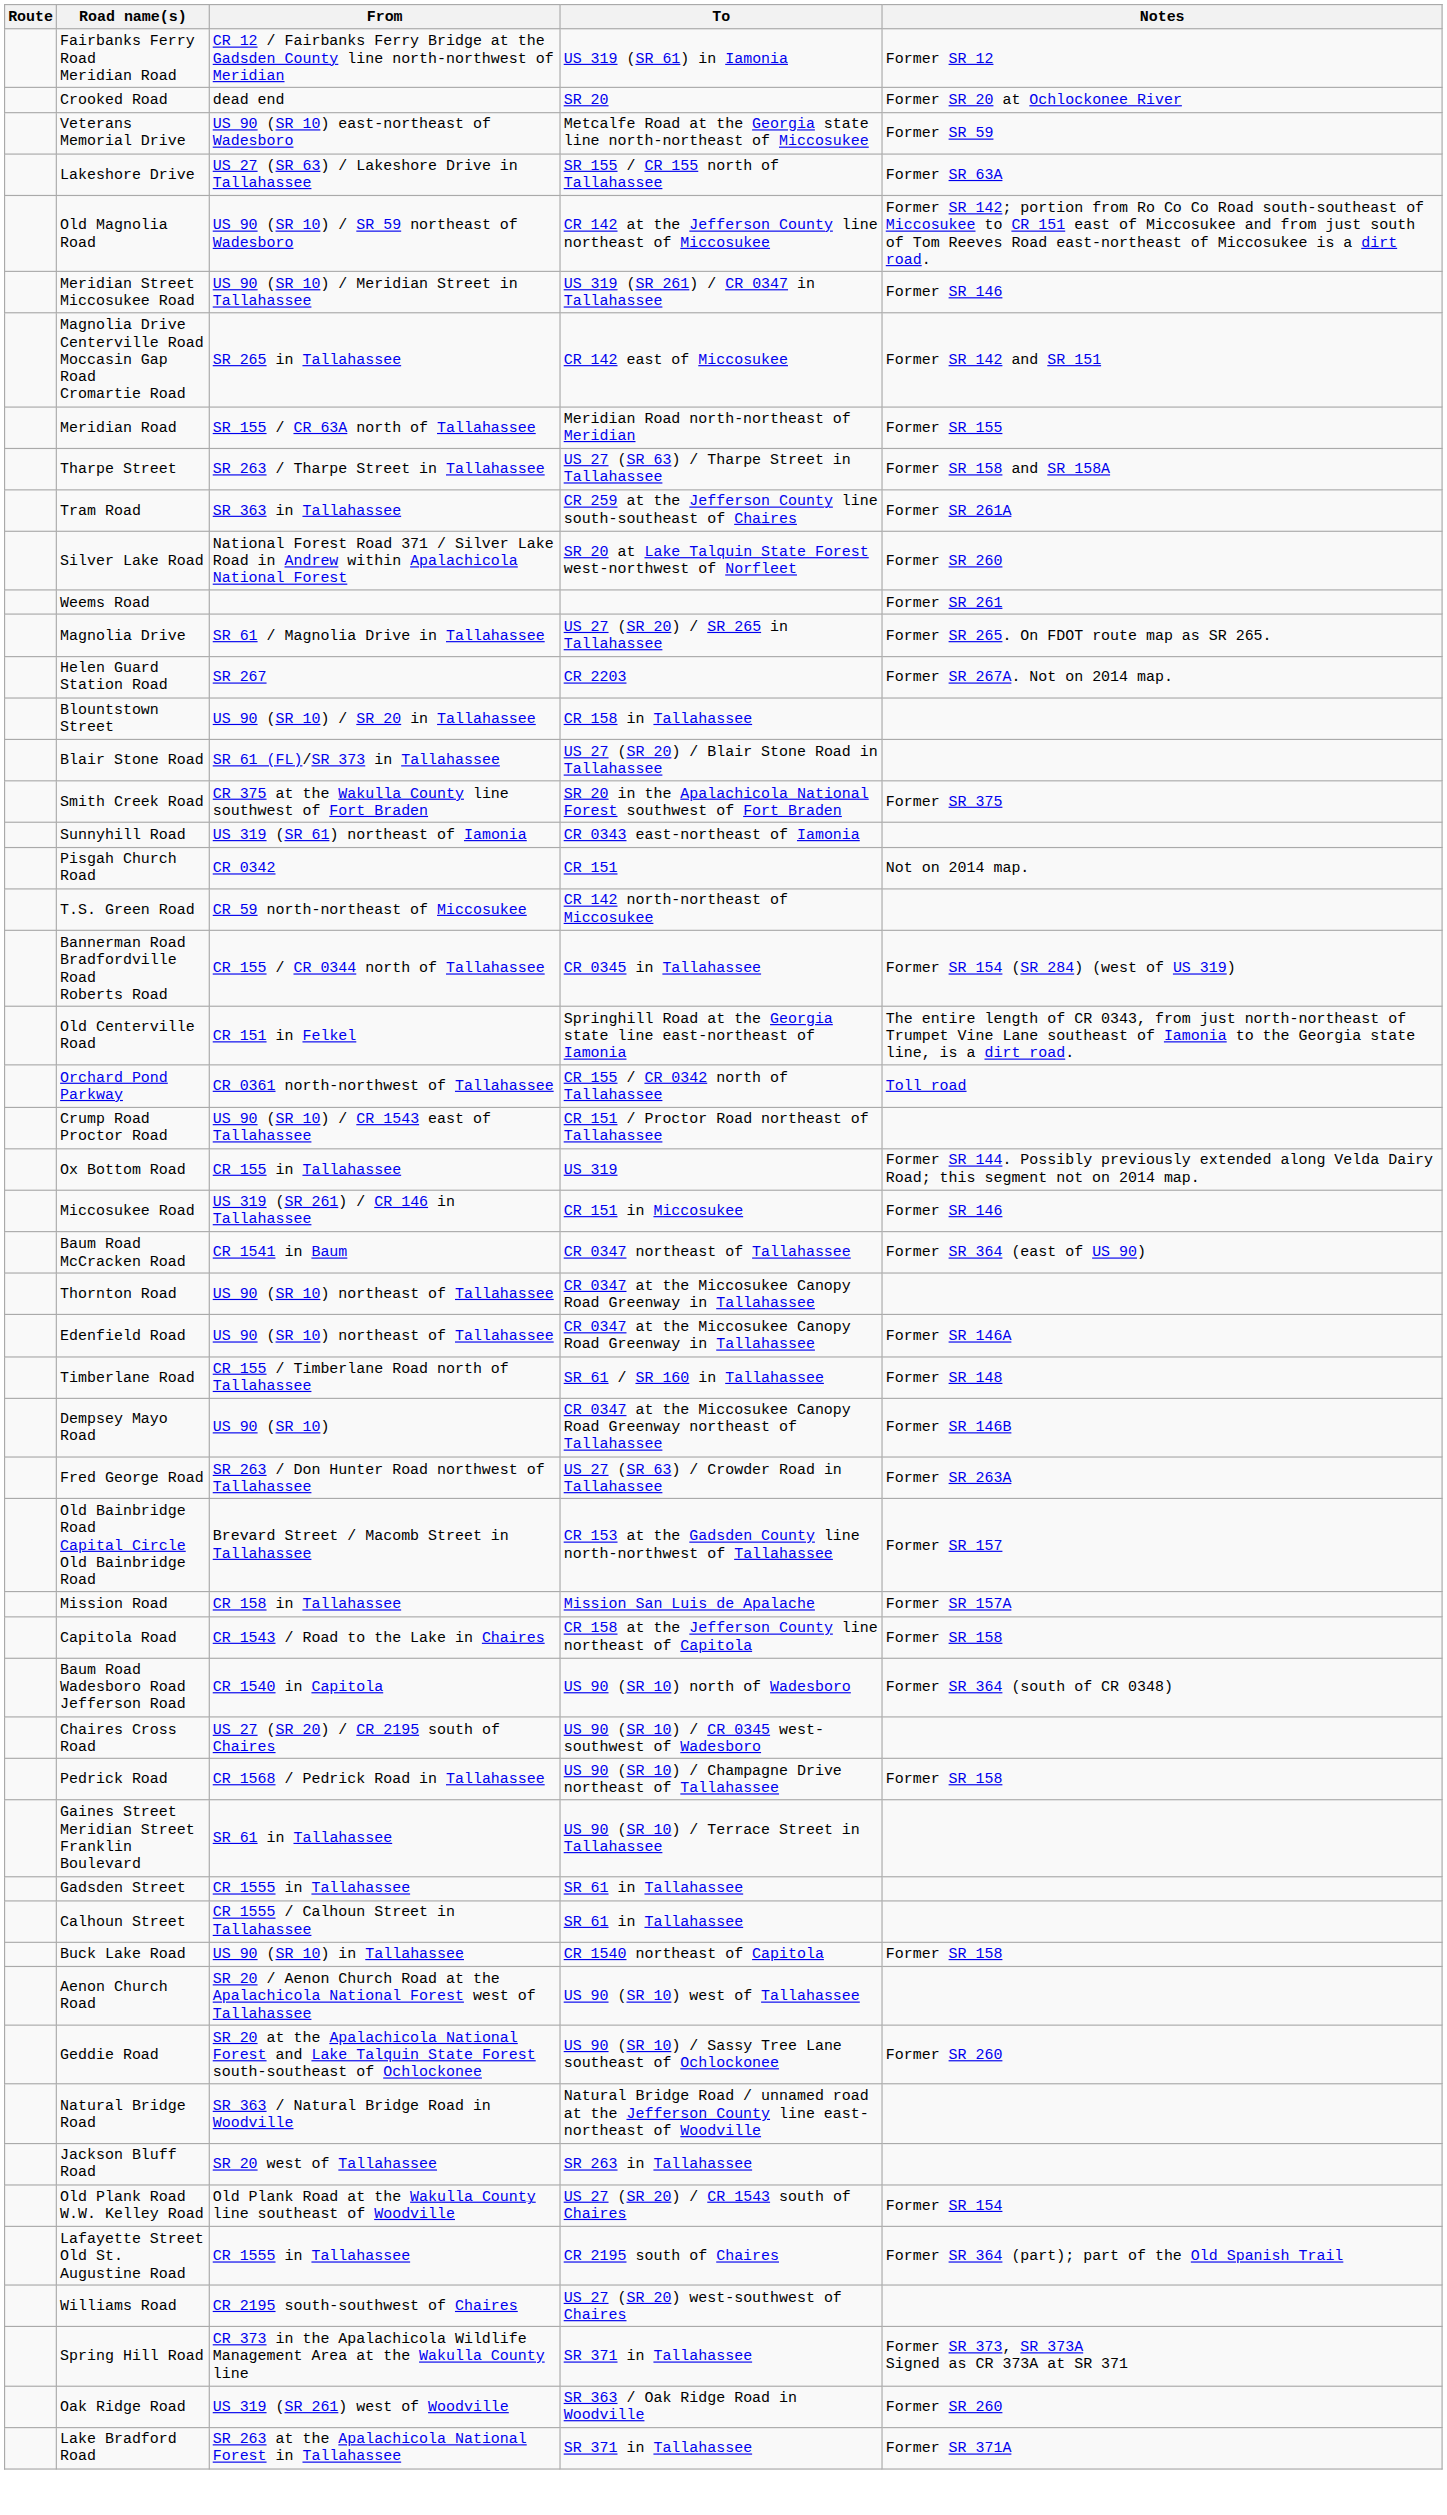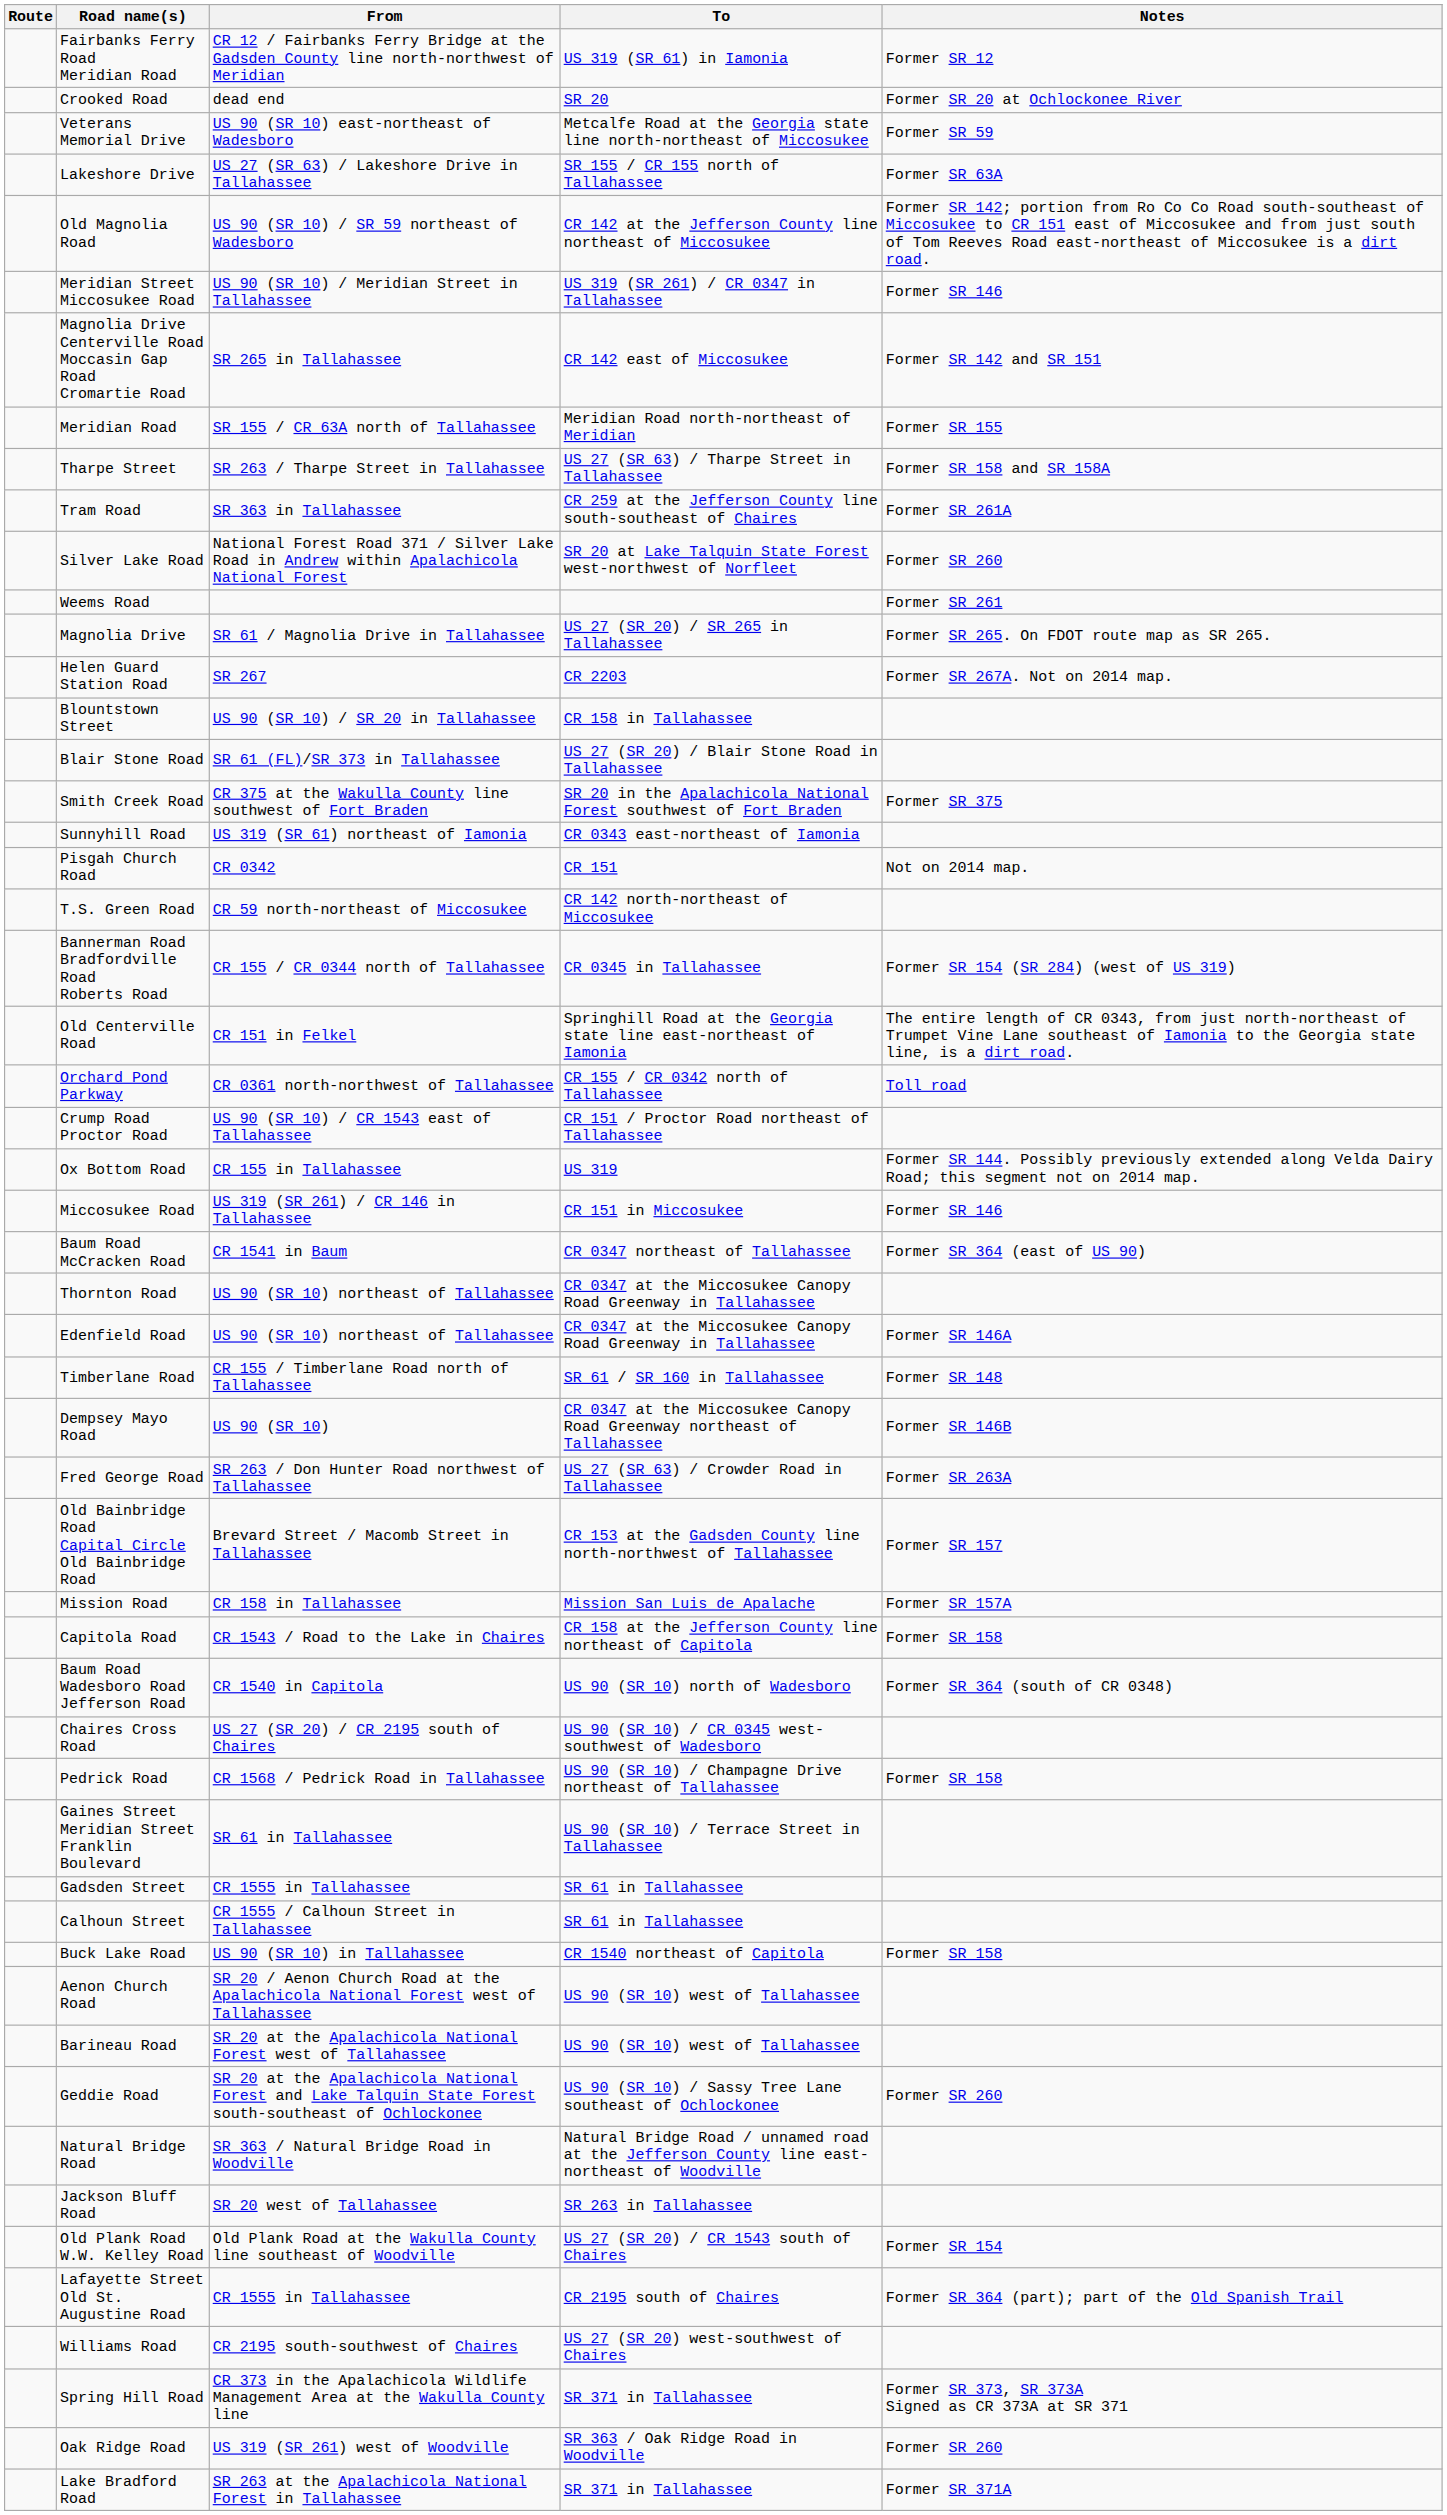+ row: Barineau Road | SR 20 at the Apalachicola National Forest west of Tallahassee | US 90 (SR 10) west of Tallahassee
